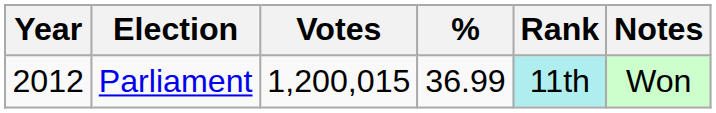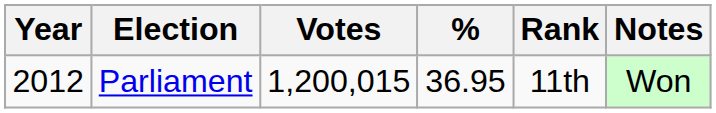Parliament | %: 36.99 -> 36.95
Parliament | Rank: paleturquoise background -> no background
